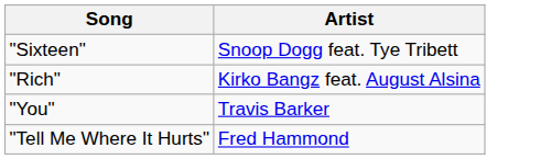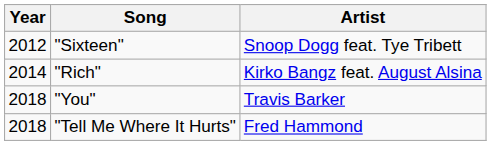+ column: Year | 2012 | 2014 | 2018 | 2018
